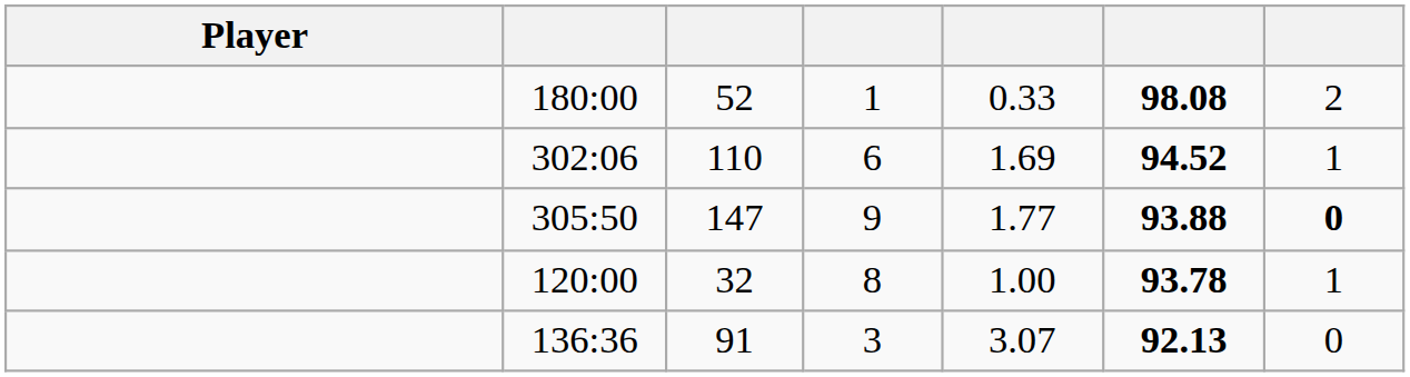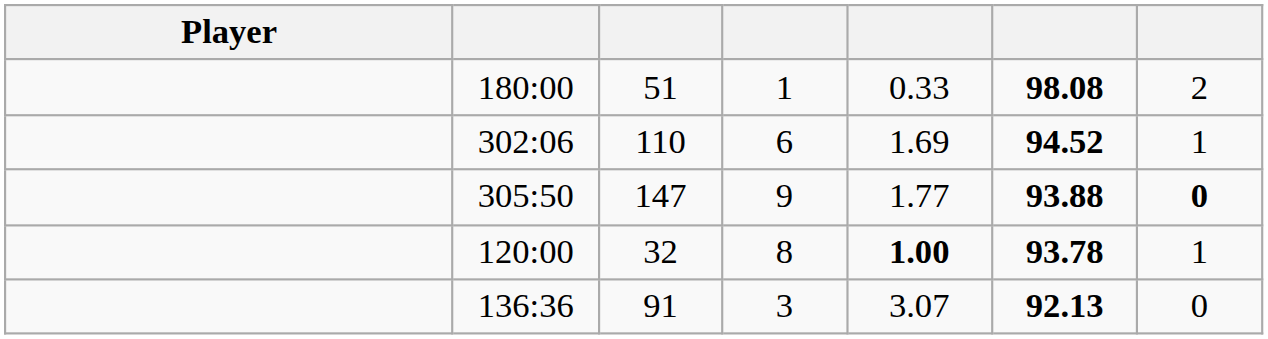180:00 | column 3: 52 -> 51
120:00 | column 5: normal -> bold
